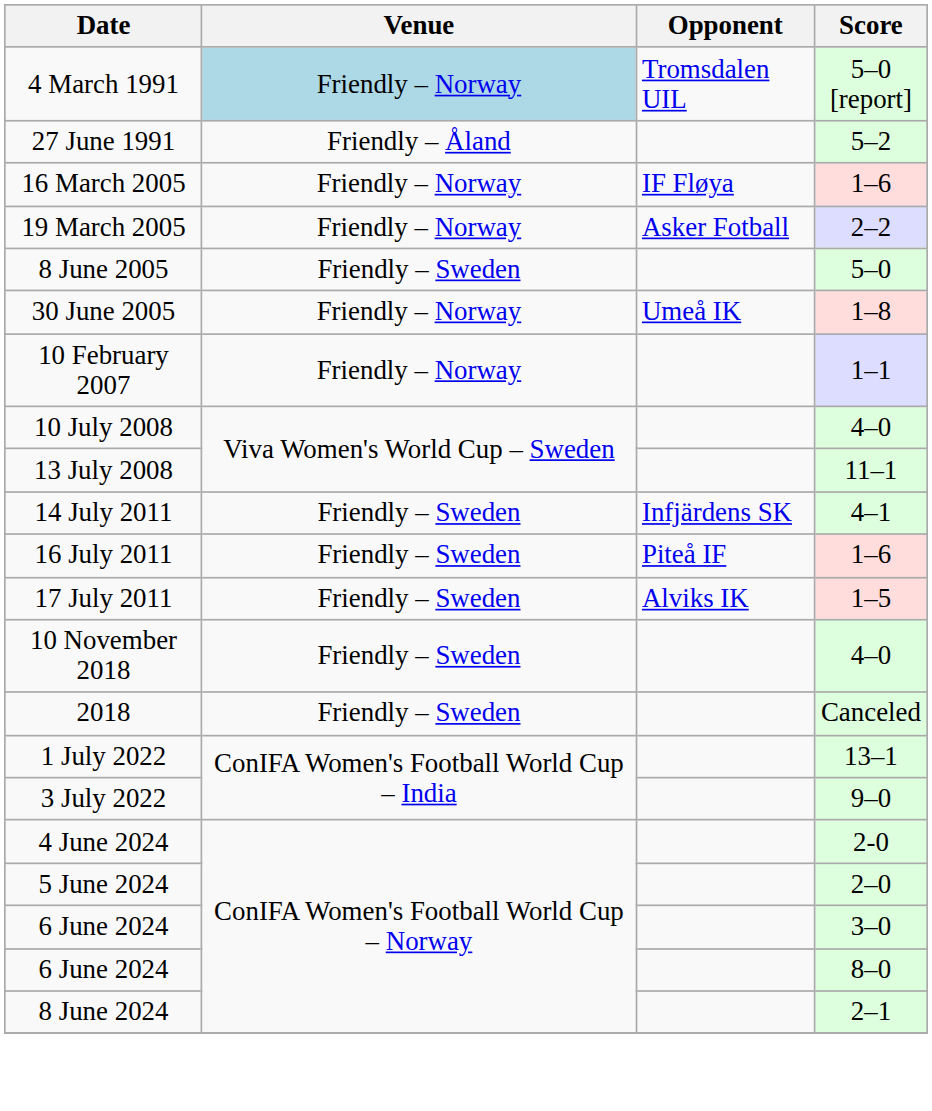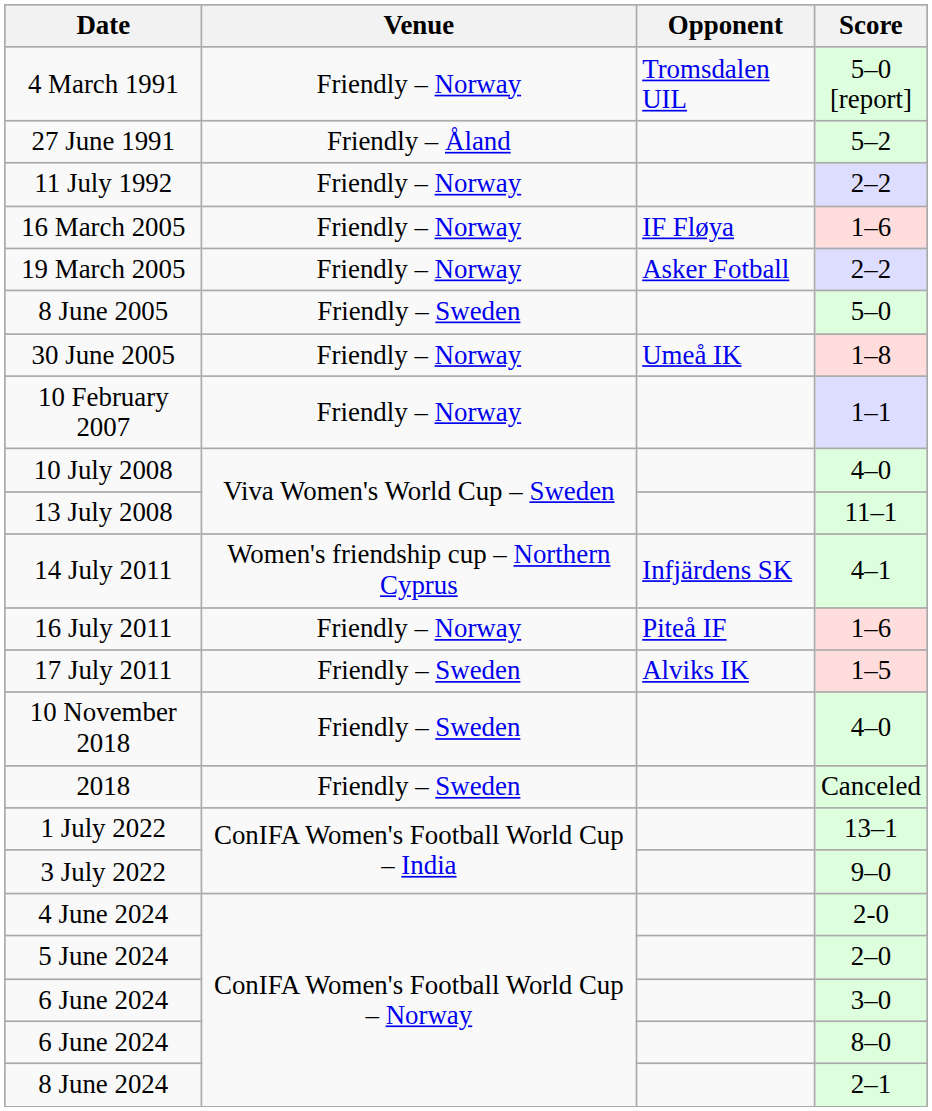4 March 1991 | Venue: lightblue background -> no background
+ row: 11 July 1992 | Friendly – Norway | 2–2
14 July 2011 | Venue: Friendly – Sweden -> Women's friendship cup – Northern Cyprus
16 July 2011 | Venue: Friendly – Sweden -> Friendly – Norway
